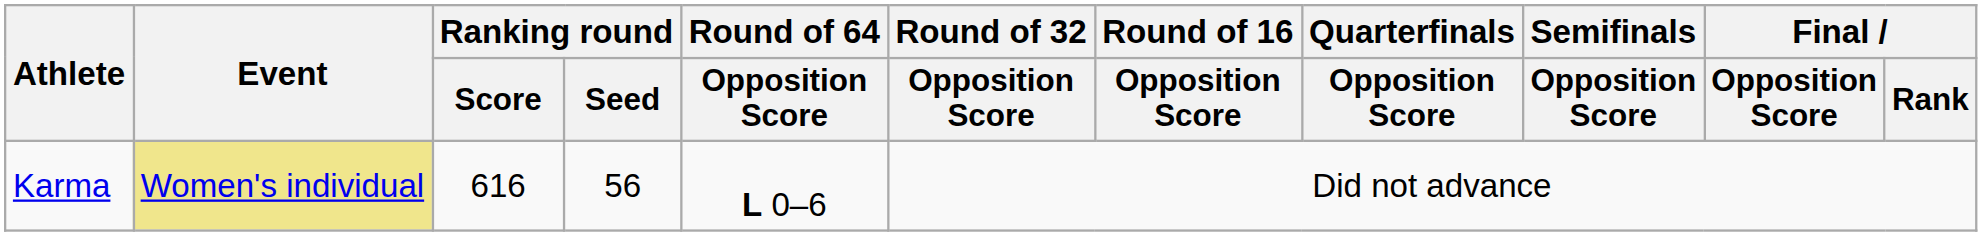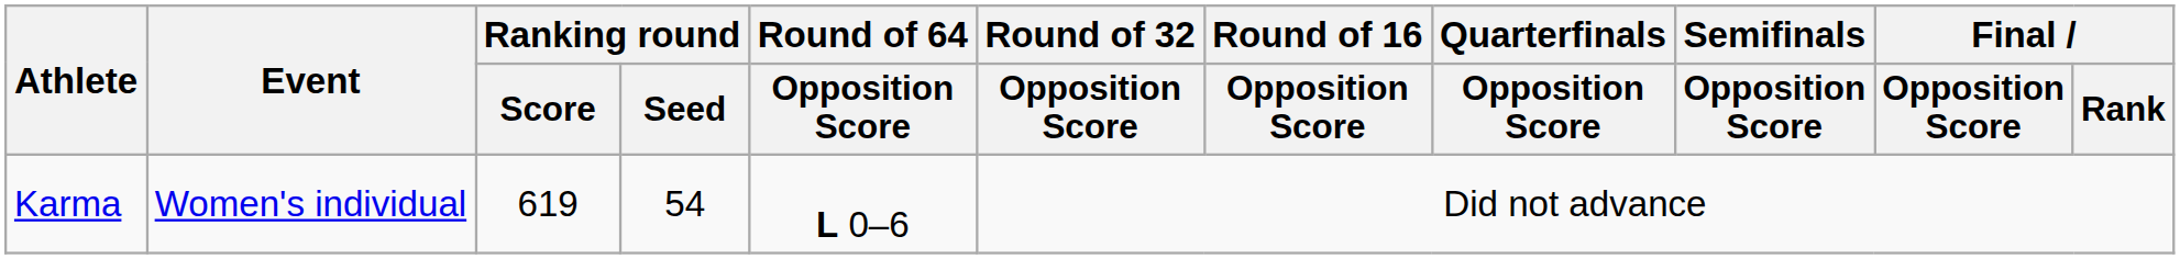Karma | Event: khaki background -> no background
Karma | Ranking round / Score: 616 -> 619
Karma | Ranking round / Seed: 56 -> 54
